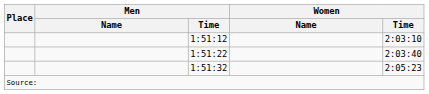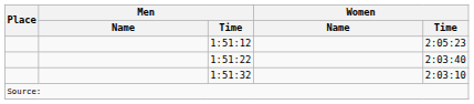1:51:12 | Women / Time: 2:03:10 -> 2:05:23
1:51:32 | Women / Time: 2:05:23 -> 2:03:10
